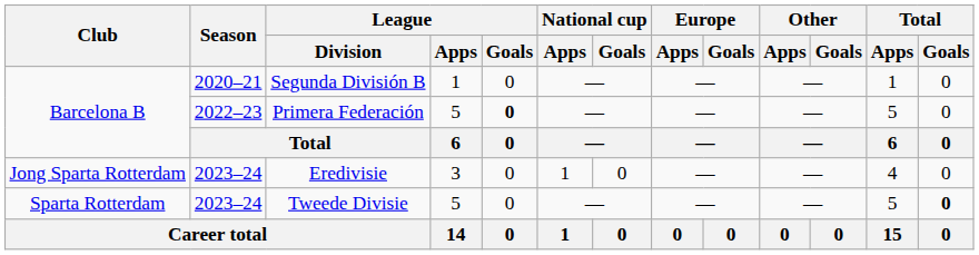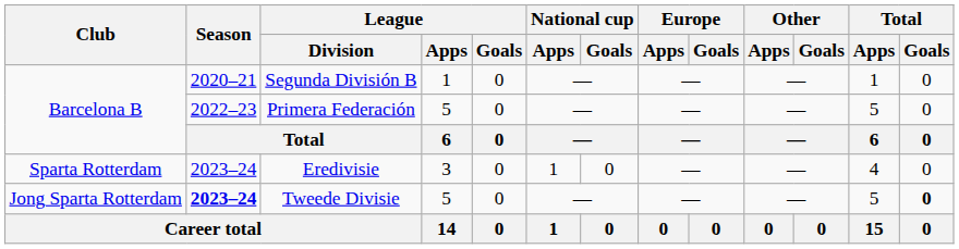Primera Federación | League / Goals: bold -> normal
Eredivisie | Club: Jong Sparta Rotterdam -> Sparta Rotterdam
Tweede Divisie | Club: Sparta Rotterdam -> Jong Sparta Rotterdam
Tweede Divisie | Season: normal -> bold
